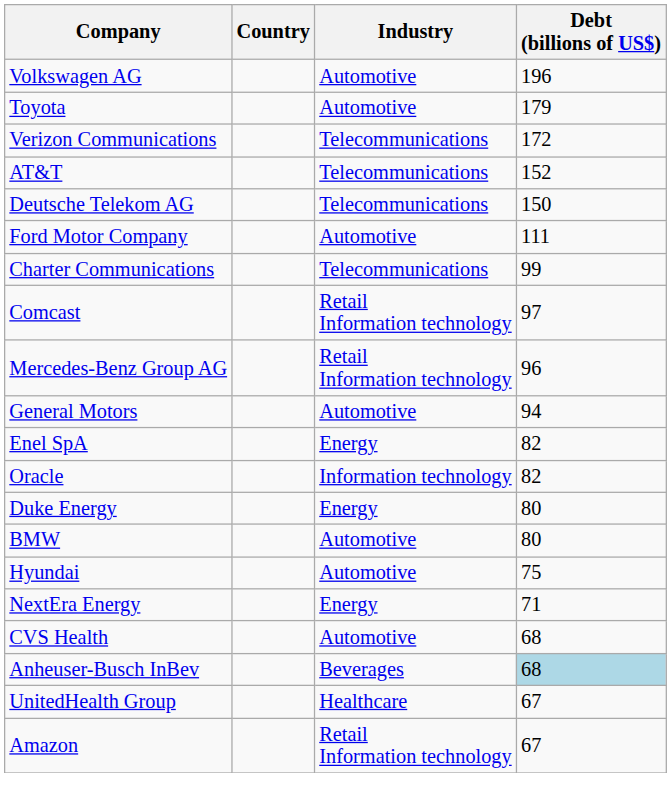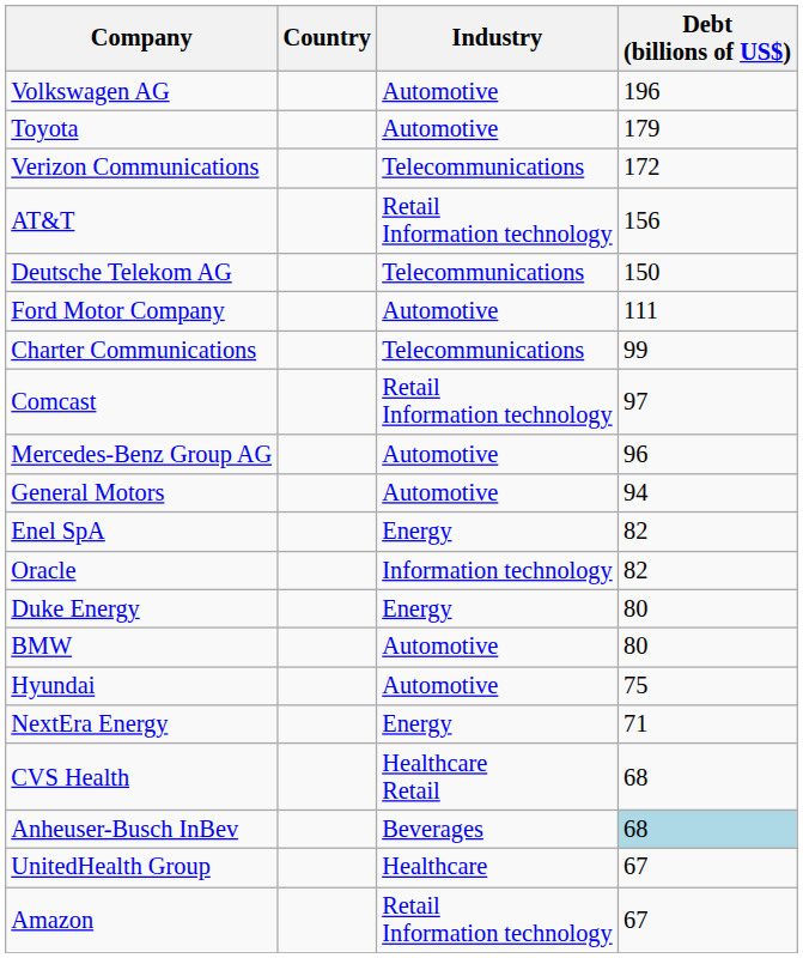AT&T | Industry: Telecommunications -> Retail Information technology
AT&T | Debt (billions of US$): 152 -> 156
Mercedes-Benz Group AG | Industry: Retail Information technology -> Automotive
CVS Health | Industry: Automotive -> Healthcare Retail
